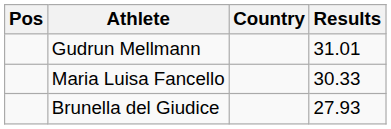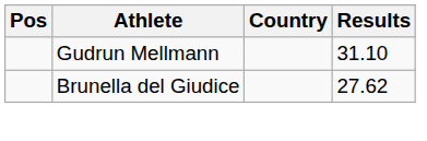Gudrun Mellmann | Results: 31.01 -> 31.10
- row: Maria Luisa Fancello | 30.33
Brunella del Giudice | Results: 27.93 -> 27.62
